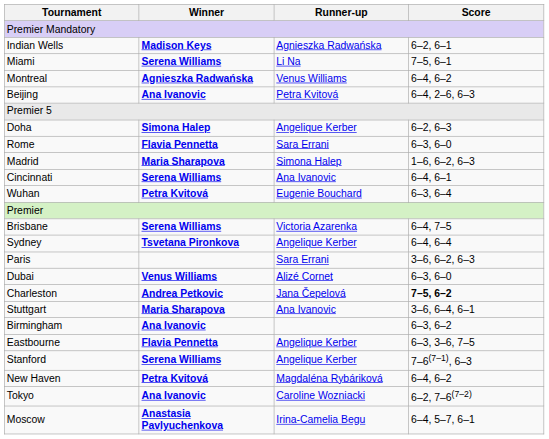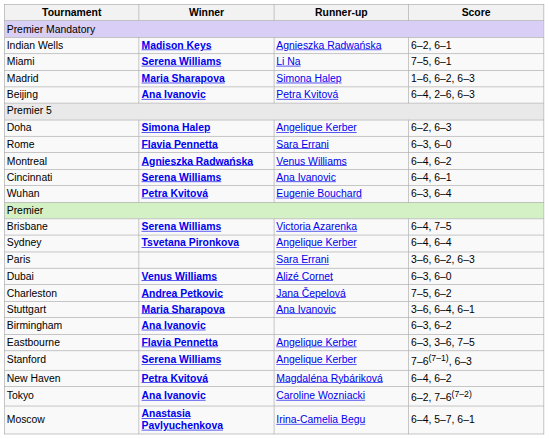rows swapped: Madrid <-> Montreal
Charleston | Score: bold -> normal
